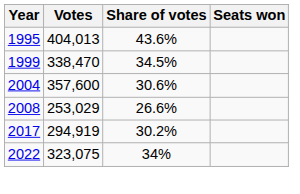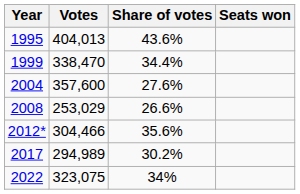1999 | Share of votes: 34.5% -> 34.4%
2004 | Share of votes: 30.6% -> 27.6%
+ row: 2012* | 304,466 | 35.6%
2017 | Votes: 294,919 -> 294,989
